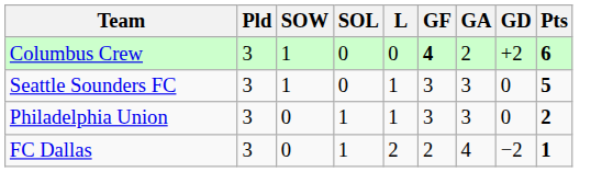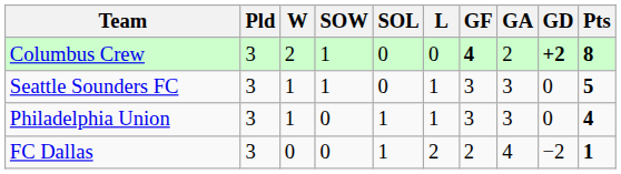+ column: W | 2 | 1 | 1 | 0
Columbus Crew | GD: normal -> bold
Columbus Crew | Pts: 6 -> 8
Philadelphia Union | Pts: 2 -> 4
